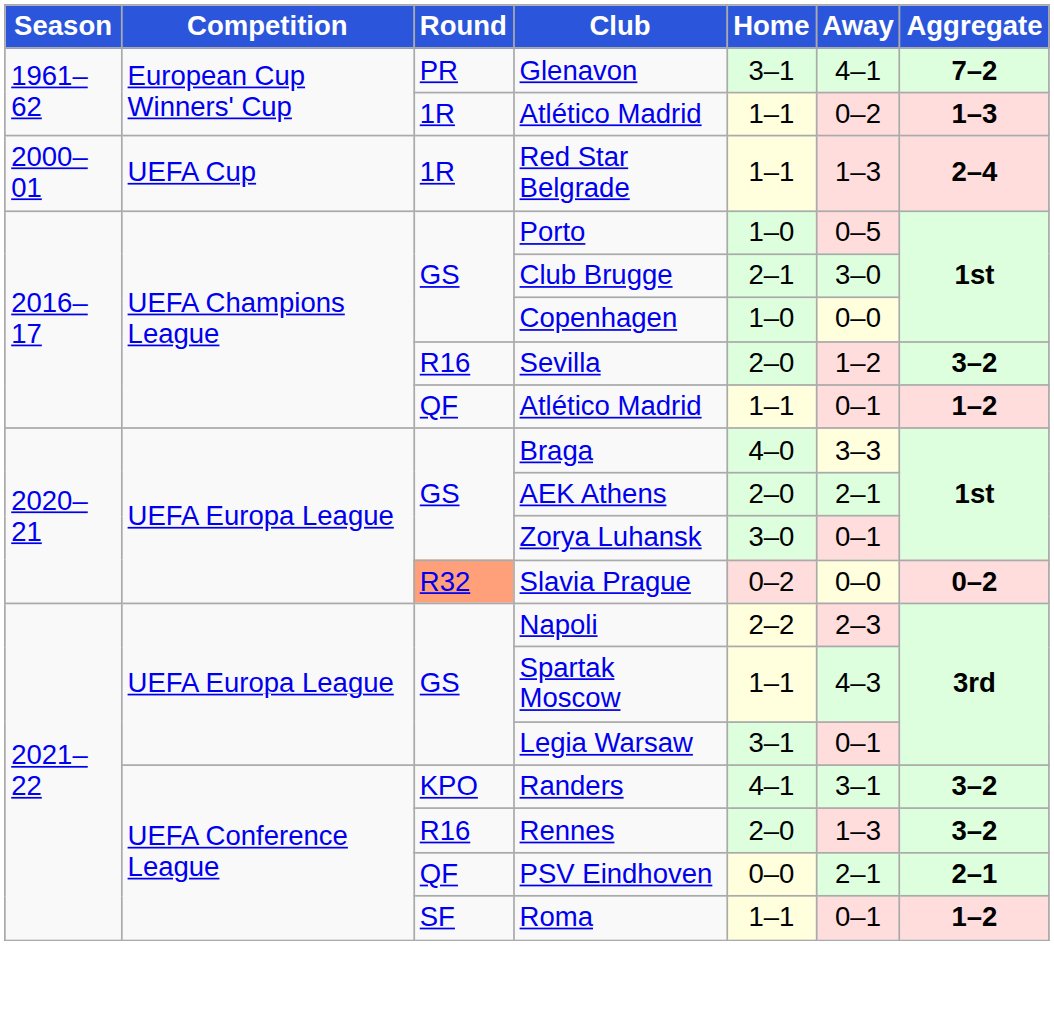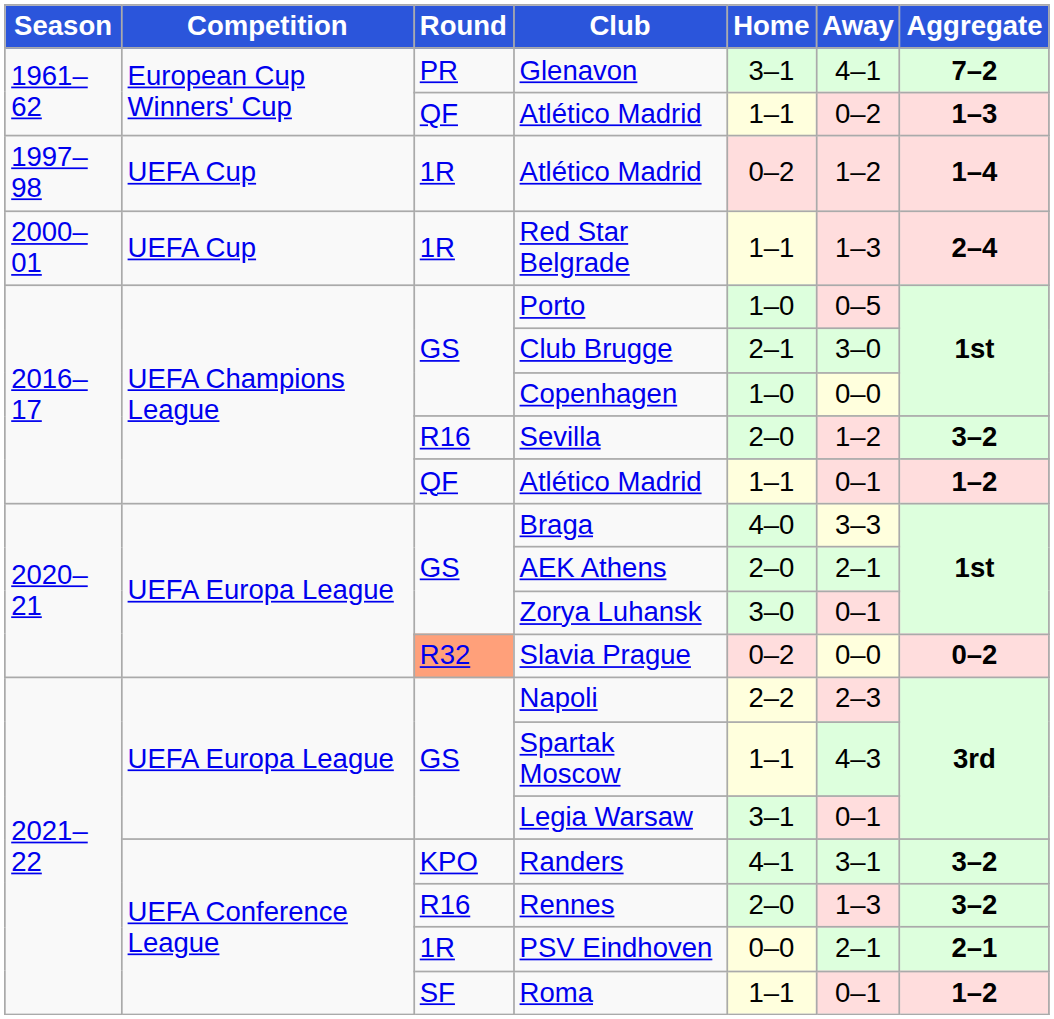1961–62 / Atlético Madrid | Round: 1R -> QF
+ row: 1997–98 | UEFA Cup | 1R | Atlético Madrid | 0–2 | 1–2 | 1–4
PSV Eindhoven | Round: QF -> 1R
